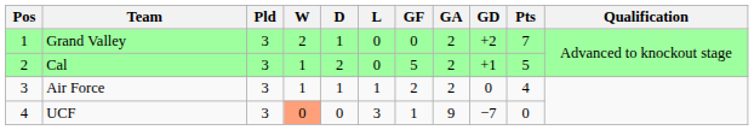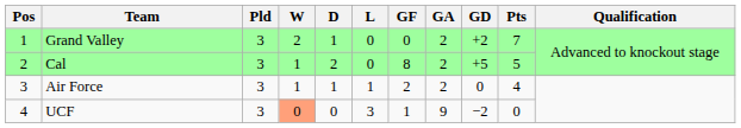Cal | GF: 5 -> 8
Cal | GD: +1 -> +5
UCF | GD: −7 -> −2
